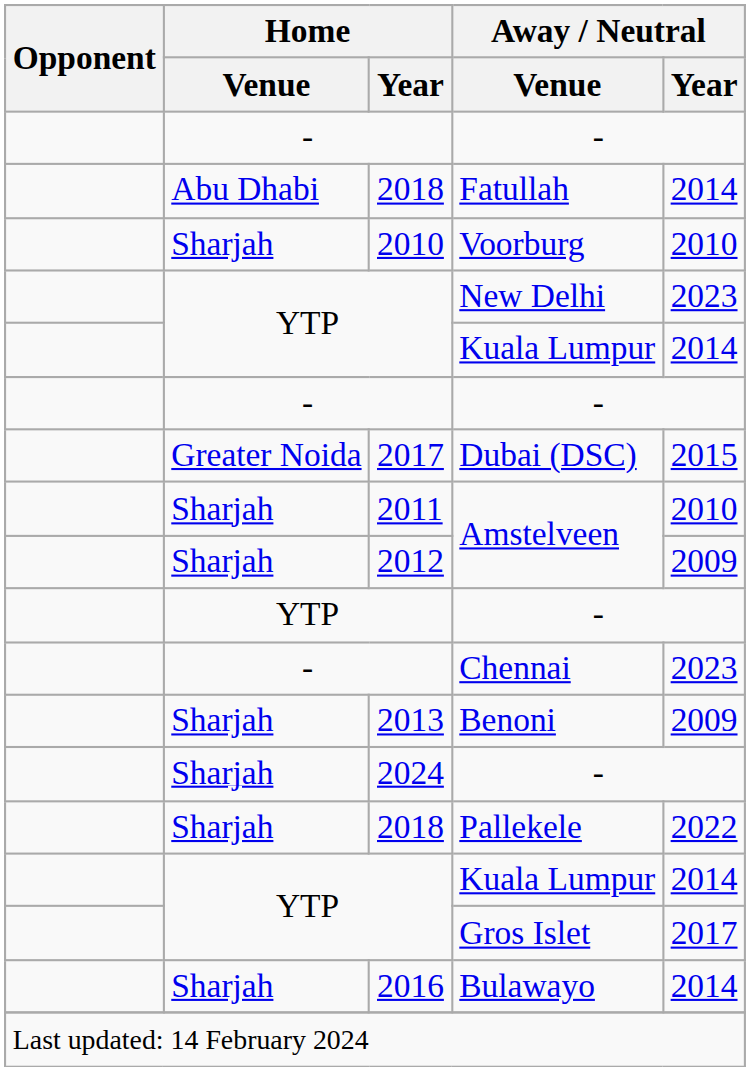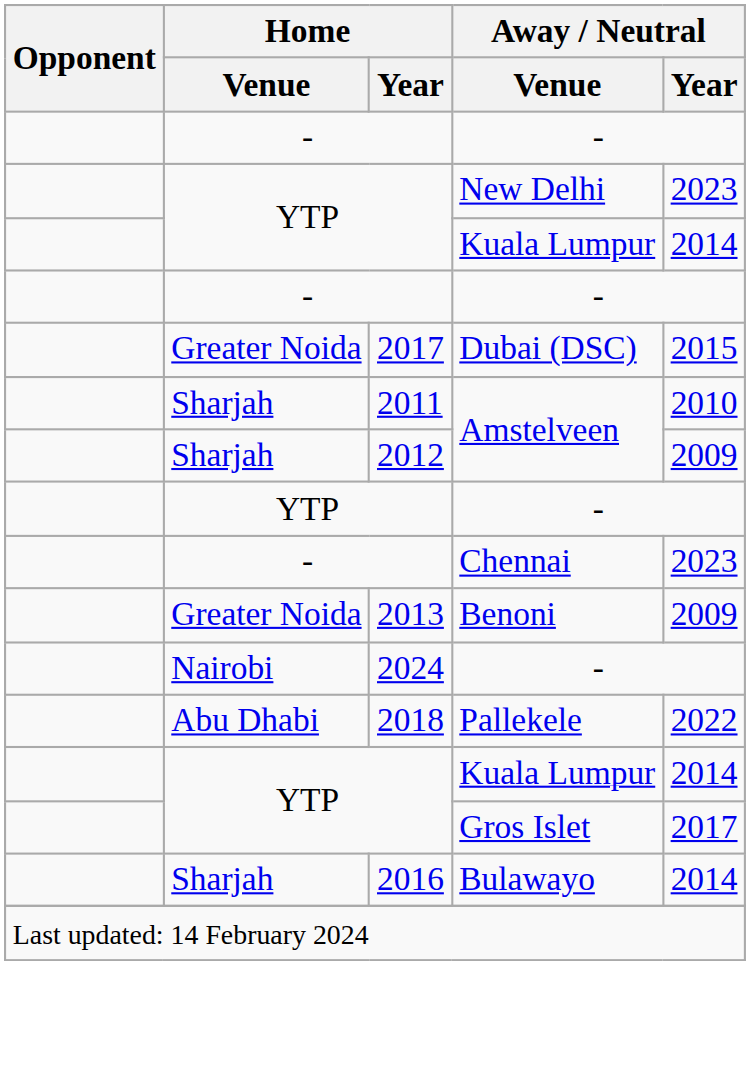- row: Abu Dhabi | 2018 | Fatullah | 2014
- row: Sharjah | 2010 | Voorburg | 2010
Benoni | Home / Venue: Sharjah -> Greater Noida
2024 / - | Home / Venue: Sharjah -> Nairobi
Pallekele | Home / Venue: Sharjah -> Abu Dhabi
